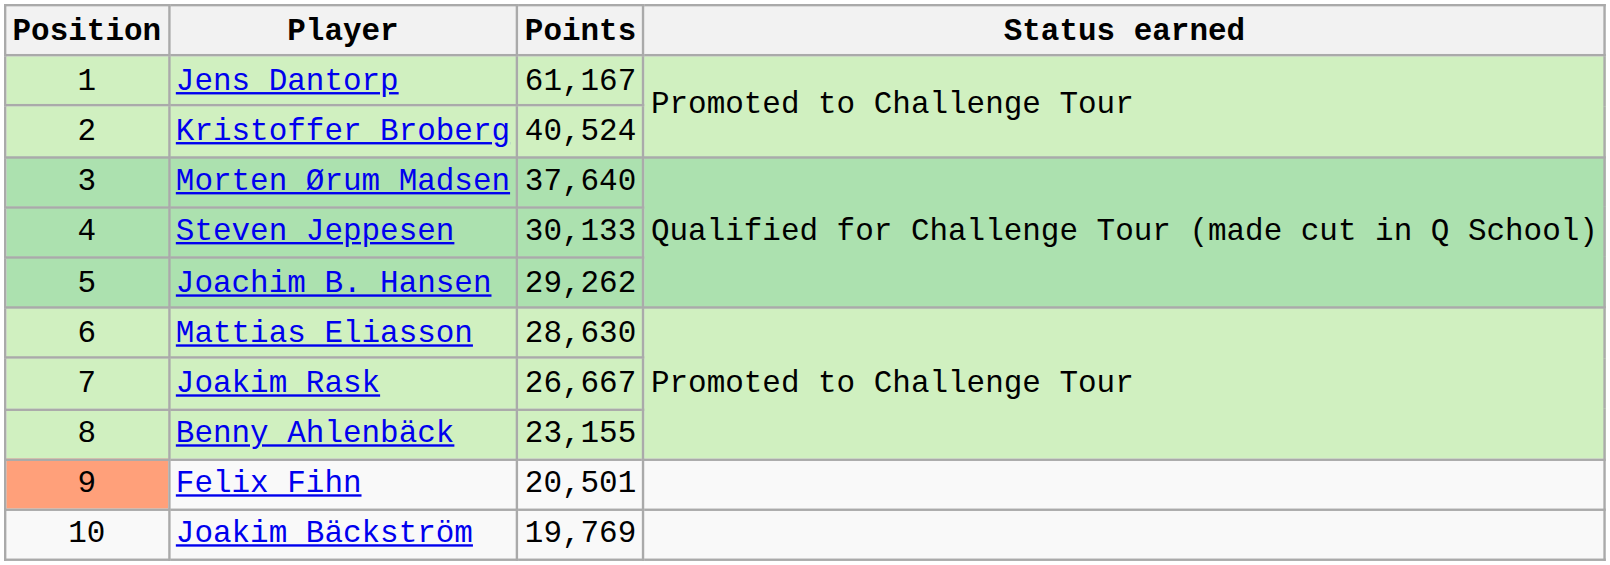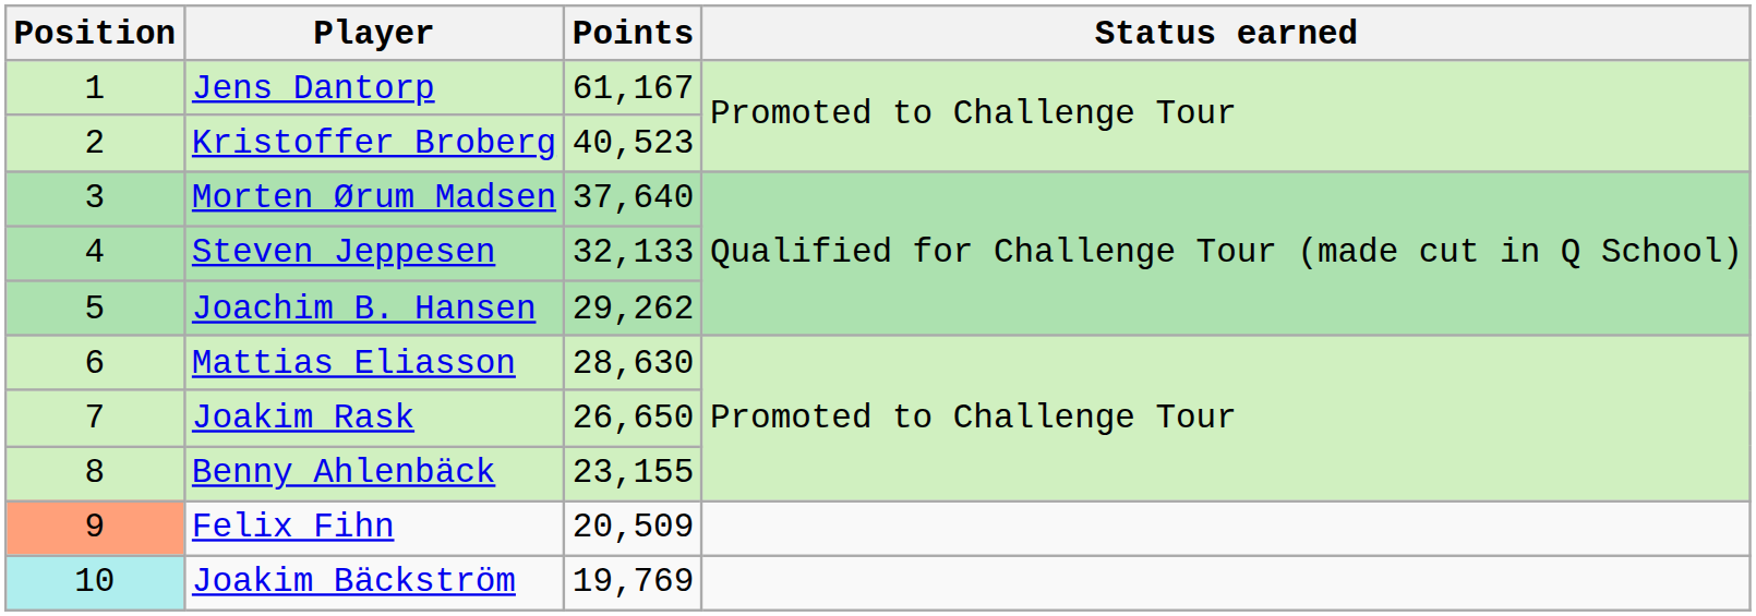Kristoffer Broberg | Points: 40,524 -> 40,523
Steven Jeppesen | Points: 30,133 -> 32,133
Joakim Rask | Points: 26,667 -> 26,650
Felix Fihn | Points: 20,501 -> 20,509
Joakim Bäckström | Position: no background -> paleturquoise background
